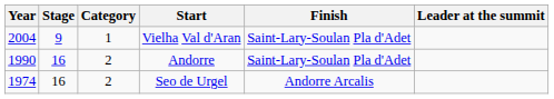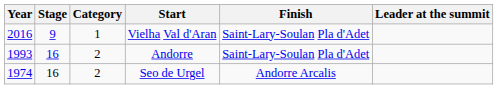Vielha Val d'Aran | Year: 2004 -> 2016
Andorre | Year: 1990 -> 1993
